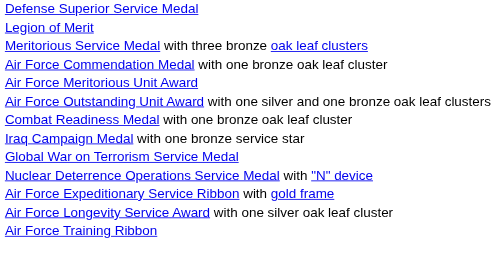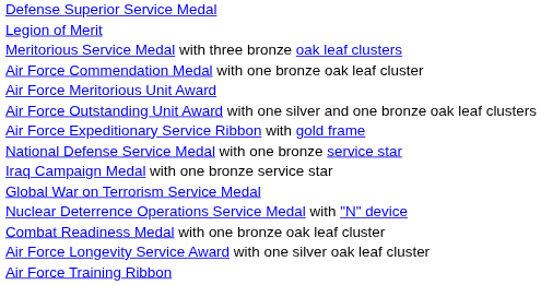rows swapped: Combat Readiness Medal with one bronze oak leaf cluster <-> Air Force Expeditionary Service Ribbon with gold frame
+ row: National Defense Service Medal with one bronze service star
